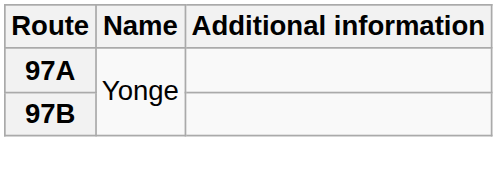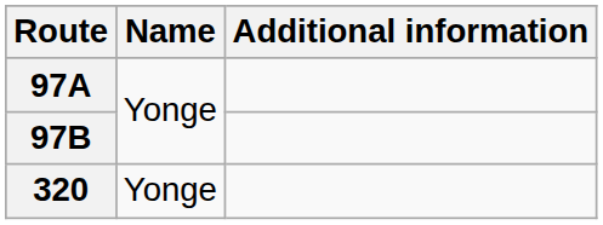+ row: 320 | Yonge
